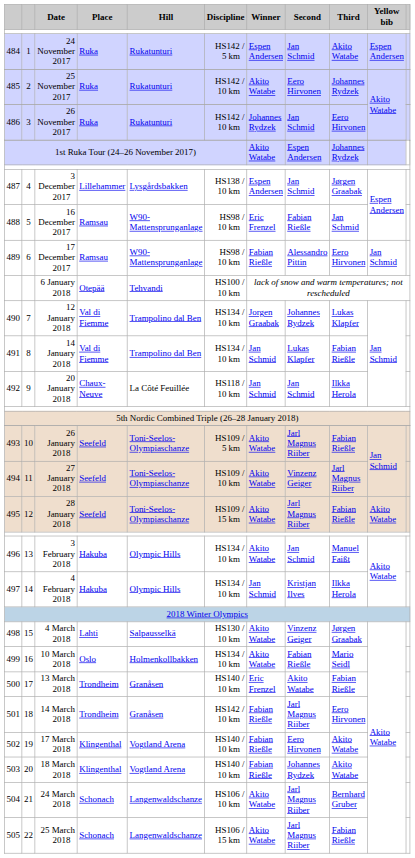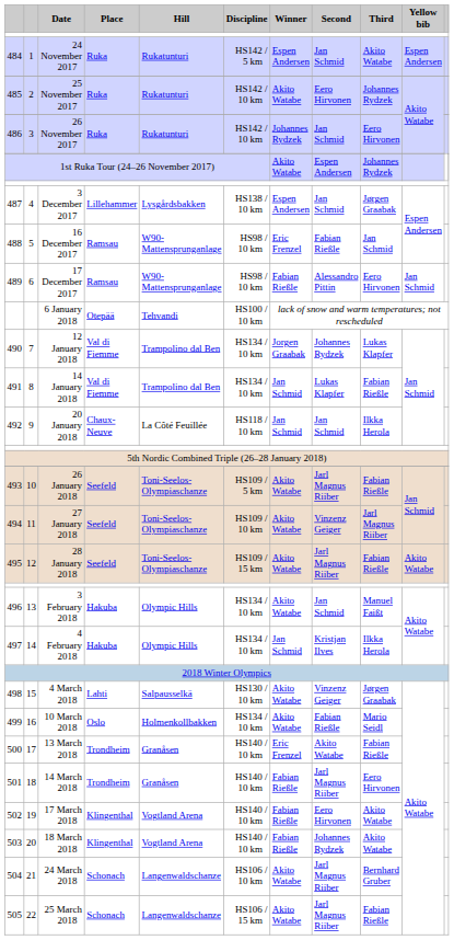14 March 2018 | Discipline: HS142 / 10 km -> HS140 / 10 km
